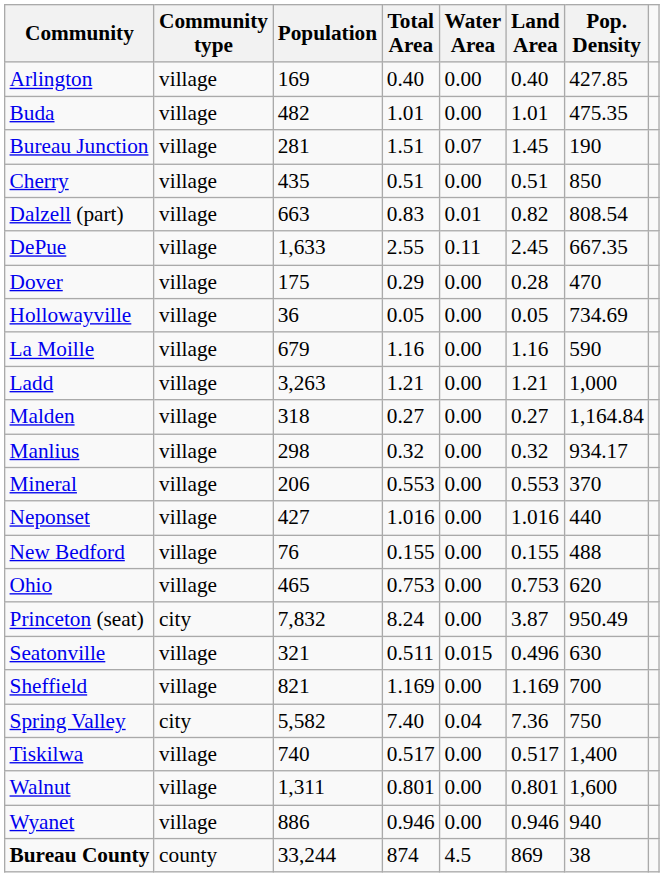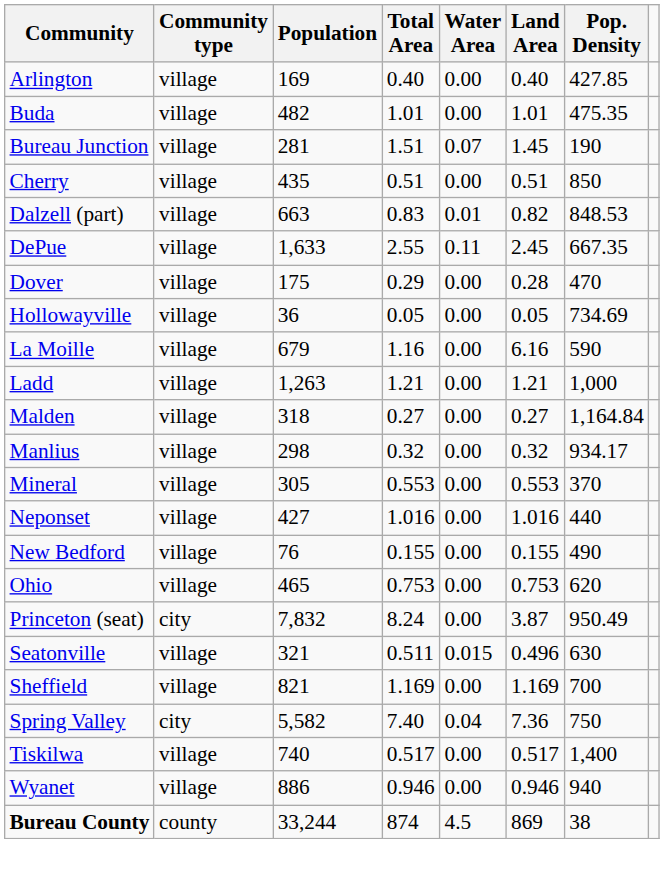Dalzell (part) | Pop. Density: 808.54 -> 848.53
La Moille | Land Area: 1.16 -> 6.16
Ladd | Population: 3,263 -> 1,263
Mineral | Population: 206 -> 305
New Bedford | Pop. Density: 488 -> 490
- row: Walnut | village | 1,311 | 0.801 | 0.00 | 0.801 | 1,600
